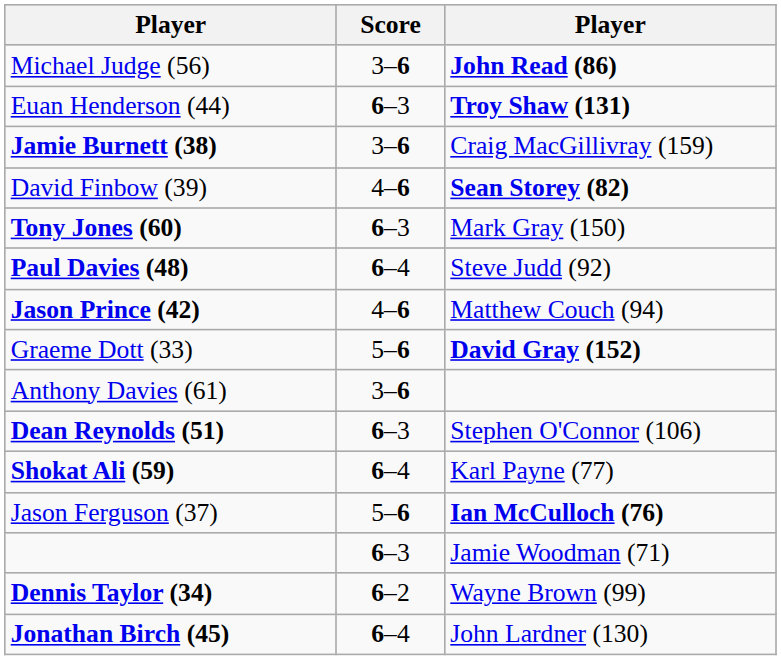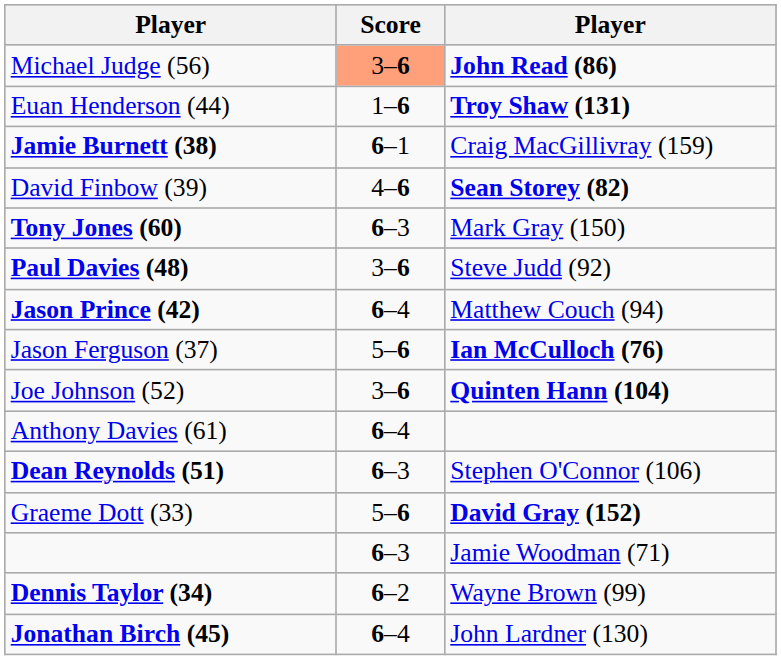Michael Judge (56) | Score: no background -> lightsalmon background
Euan Henderson (44) | Score: 6–3 -> 1–6
Jamie Burnett (38) | Score: 3–6 -> 6–1
Paul Davies (48) | Score: 6–4 -> 3–6
Jason Prince (42) | Score: 4–6 -> 6–4
rows swapped: Graeme Dott (33) <-> Jason Ferguson (37)
+ row: Joe Johnson (52) | 3–6 | Quinten Hann (104)
Anthony Davies (61) | Score: 3–6 -> 6–4
- row: Shokat Ali (59) | 6–4 | Karl Payne (77)
